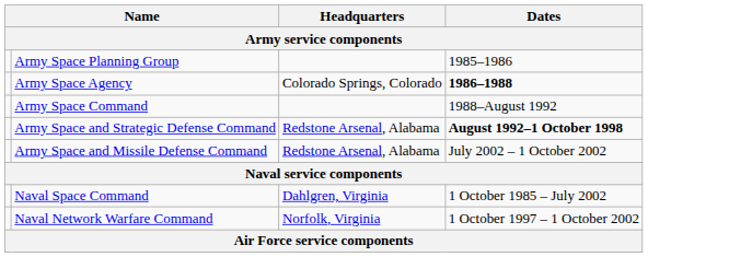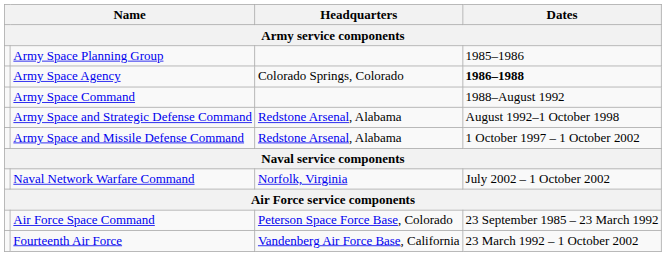Army Space and Strategic Defense Command | Dates: bold -> normal
Army Space and Missile Defense Command | Dates: July 2002 – 1 October 2002 -> 1 October 1997 – 1 October 2002
- row: Naval Space Command | Dahlgren, Virginia | 1 October 1985 – July 2002
Naval Network Warfare Command | Dates: 1 October 1997 – 1 October 2002 -> July 2002 – 1 October 2002
+ row: Air Force Space Command | Peterson Space Force Base, Colorado | 23 September 1985 – 23 March 1992
+ row: Fourteenth Air Force | Vandenberg Air Force Base, California | 23 March 1992 – 1 October 2002
